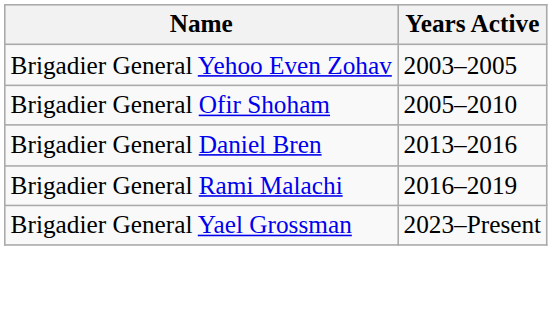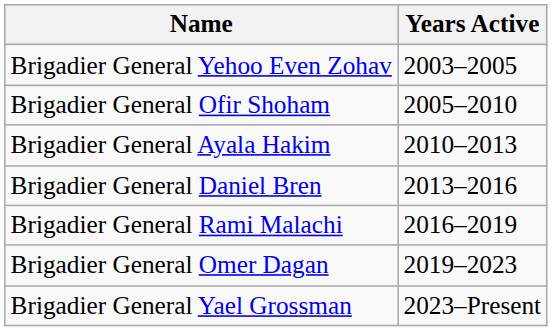+ row: Brigadier General Ayala Hakim | 2010–2013
+ row: Brigadier General Omer Dagan | 2019–2023
